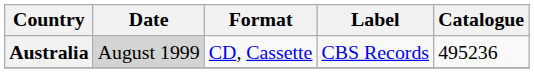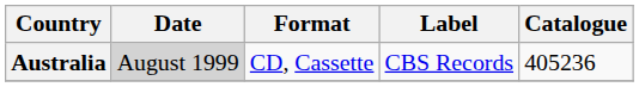Australia | Catalogue: 495236 -> 405236
